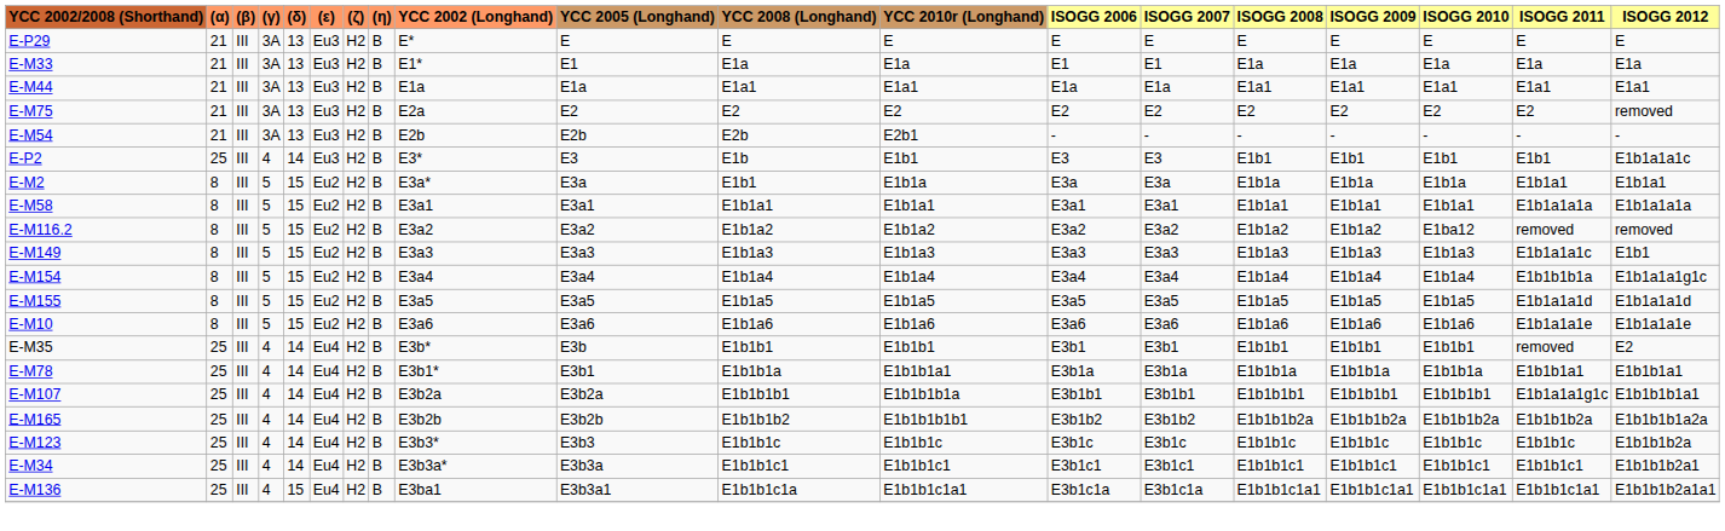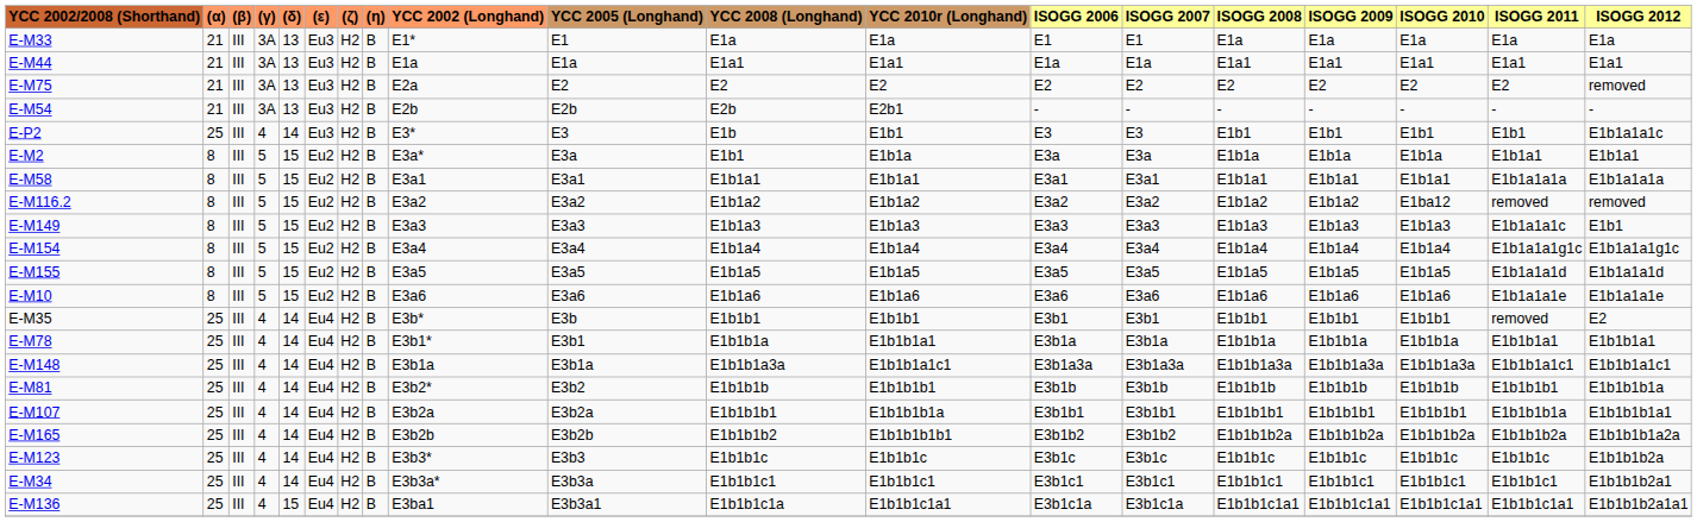- row: E-P29 | 21 | III | 3A | 13 | Eu3 | H2 | B | E* | E | E | E | E | E | E | E | E | E | E
E-M154 | ISOGG 2011: E1b1b1b1a -> E1b1a1a1g1c
+ row: E-M148 | 25 | III | 4 | 14 | Eu4 | H2 | B | E3b1a | E3b1a | E1b1b1a3a | E1b1b1a1c1 | E3b1a3a | E3b1a3a | E1b1b1a3a | E1b1b1a3a | E1b1b1a3a | E1b1b1a1c1 | E1b1b1a1c1
+ row: E-M81 | 25 | III | 4 | 14 | Eu4 | H2 | B | E3b2* | E3b2 | E1b1b1b | E1b1b1b1 | E3b1b | E3b1b | E1b1b1b | E1b1b1b | E1b1b1b | E1b1b1b1 | E1b1b1b1a
E-M107 | ISOGG 2011: E1b1a1a1g1c -> E1b1b1b1a
